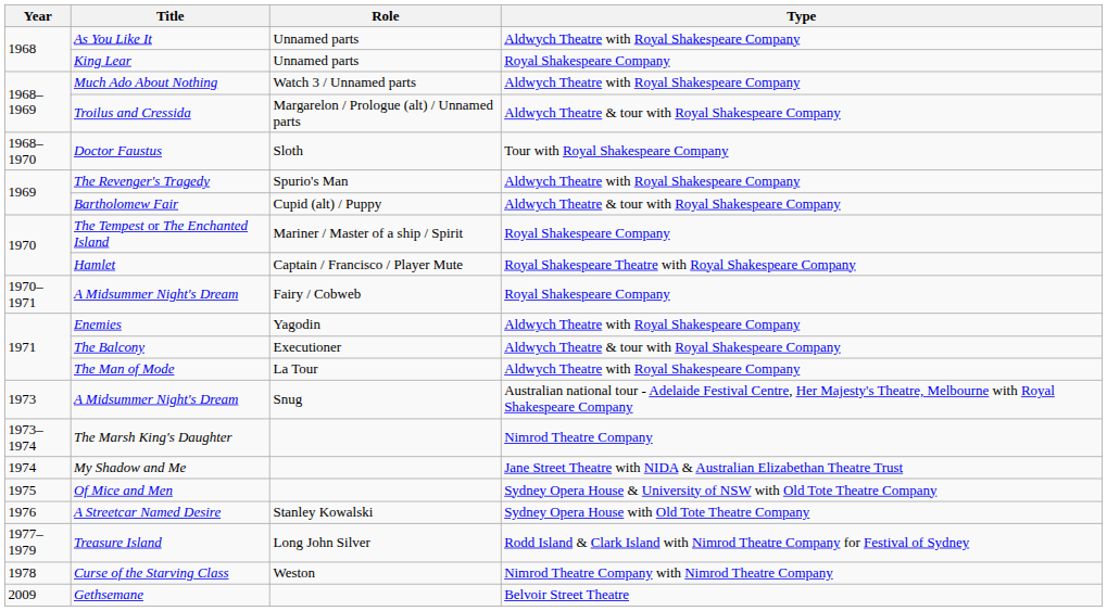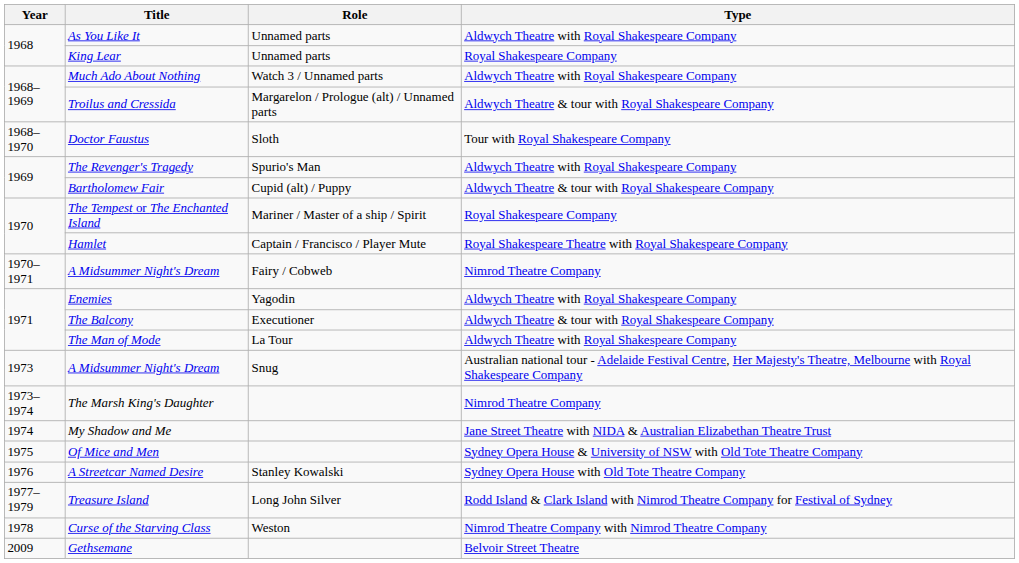A Midsummer Night's Dream / Fairy / Cobweb | Type: Royal Shakespeare Company -> Nimrod Theatre Company
